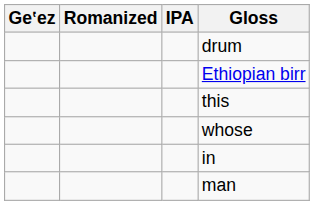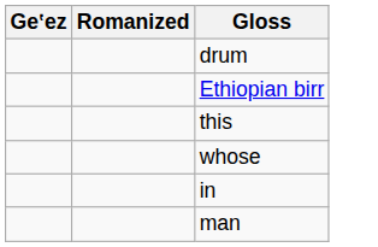- column: IPA
